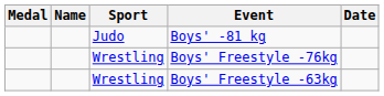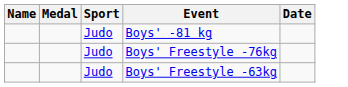columns swapped: Medal <-> Name
Boys' Freestyle -76kg | Sport: Wrestling -> Judo
Boys' Freestyle -63kg | Sport: Wrestling -> Judo
